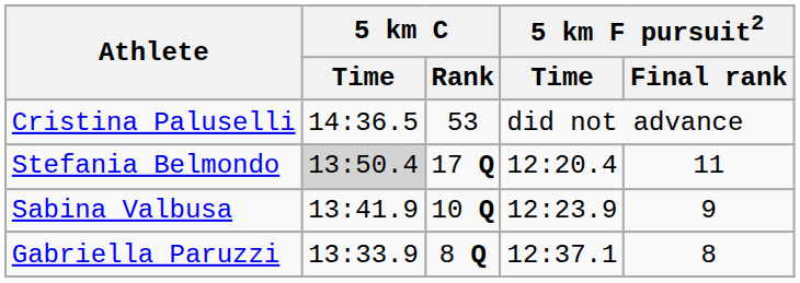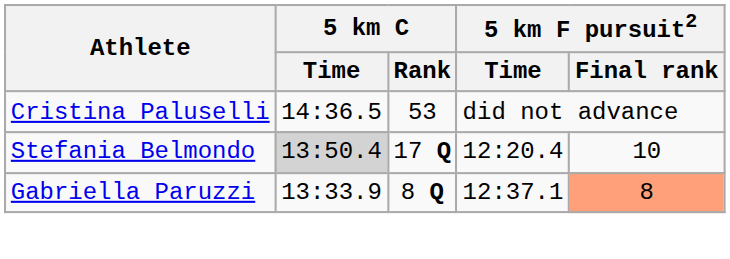Stefania Belmondo | 5 km F pursuit2 / Final rank: 11 -> 10
- row: Sabina Valbusa | 13:41.9 | 10 Q | 12:23.9 | 9
Gabriella Paruzzi | 5 km F pursuit2 / Final rank: no background -> lightsalmon background
